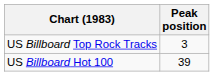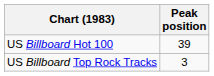rows swapped: US Billboard Hot 100 <-> US Billboard Top Rock Tracks
